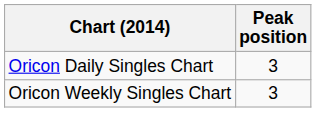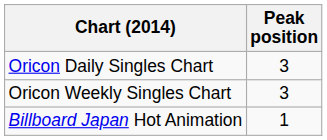+ row: Billboard Japan Hot Animation | 1
